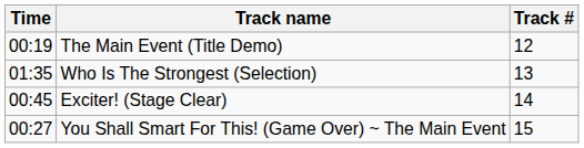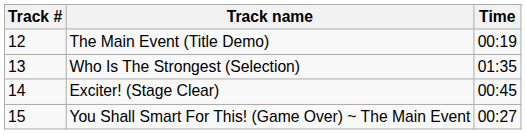columns swapped: Track # <-> Time
